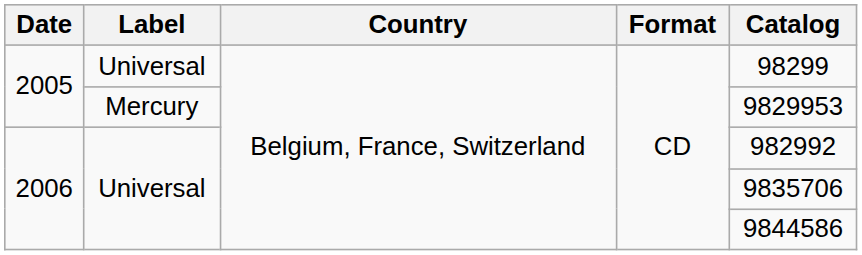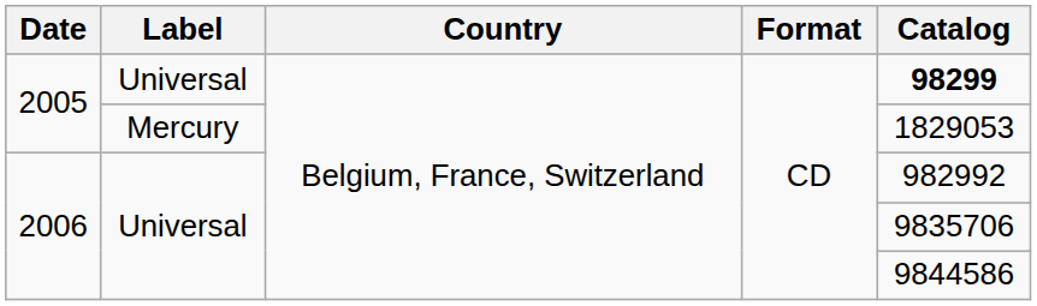2005 / Universal | Catalog: normal -> bold
2005 / Mercury | Catalog: 9829953 -> 1829053
